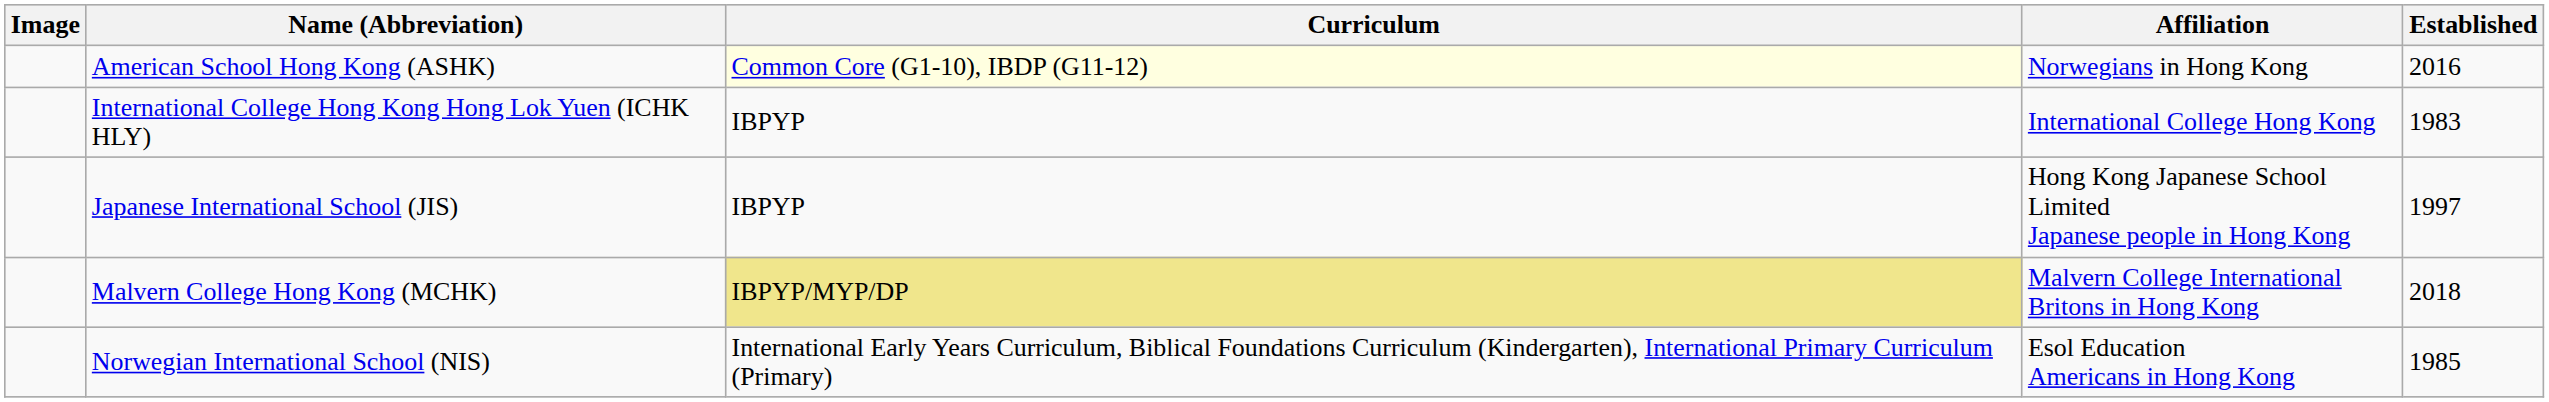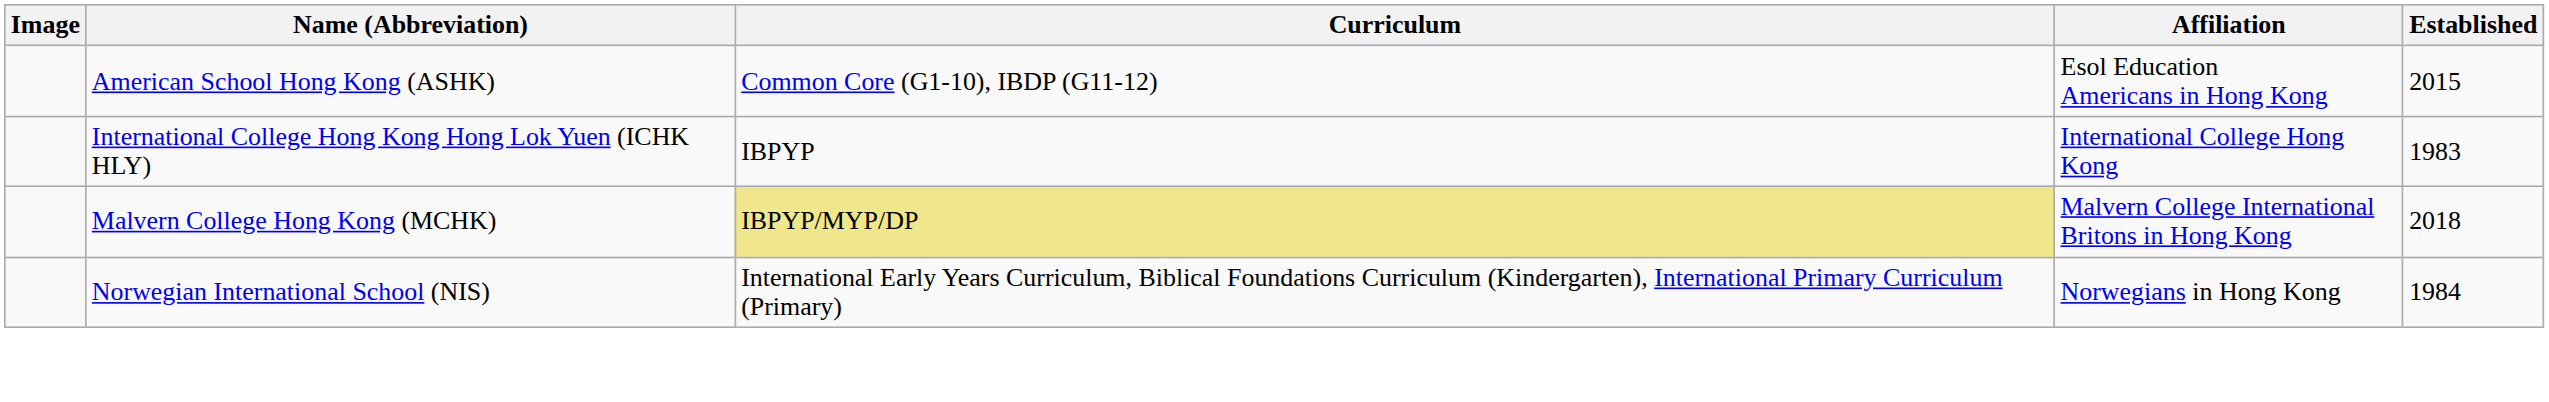American School Hong Kong (ASHK) | Curriculum: lightyellow background -> no background
American School Hong Kong (ASHK) | Affiliation: Norwegians in Hong Kong -> Esol Education Americans in Hong Kong
American School Hong Kong (ASHK) | Established: 2016 -> 2015
- row: Japanese International School (JIS) | IBPYP | Hong Kong Japanese School Limited Japanese people in Hong Kong | 1997
Norwegian International School (NIS) | Affiliation: Esol Education Americans in Hong Kong -> Norwegians in Hong Kong
Norwegian International School (NIS) | Established: 1985 -> 1984
